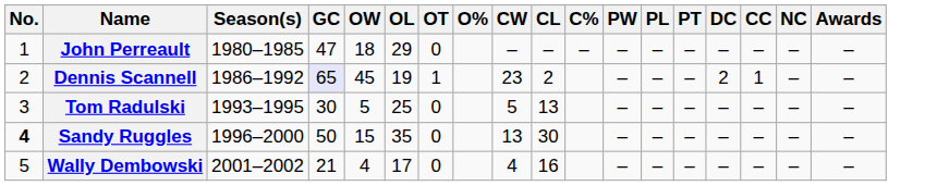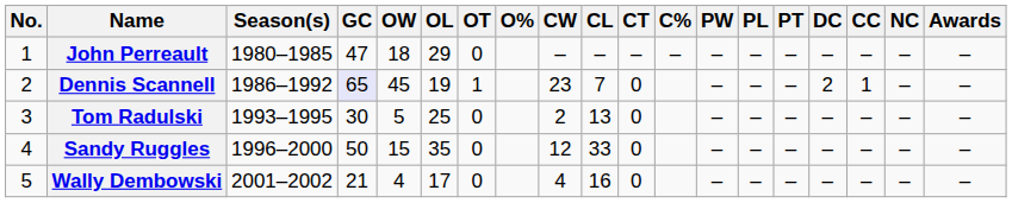+ column: CT | – | 0 | 0 | 0 | 0
Dennis Scannell | CL: 2 -> 7
Tom Radulski | CW: 5 -> 2
Sandy Ruggles | No.: bold -> normal
Sandy Ruggles | CW: 13 -> 12
Sandy Ruggles | CL: 30 -> 33
